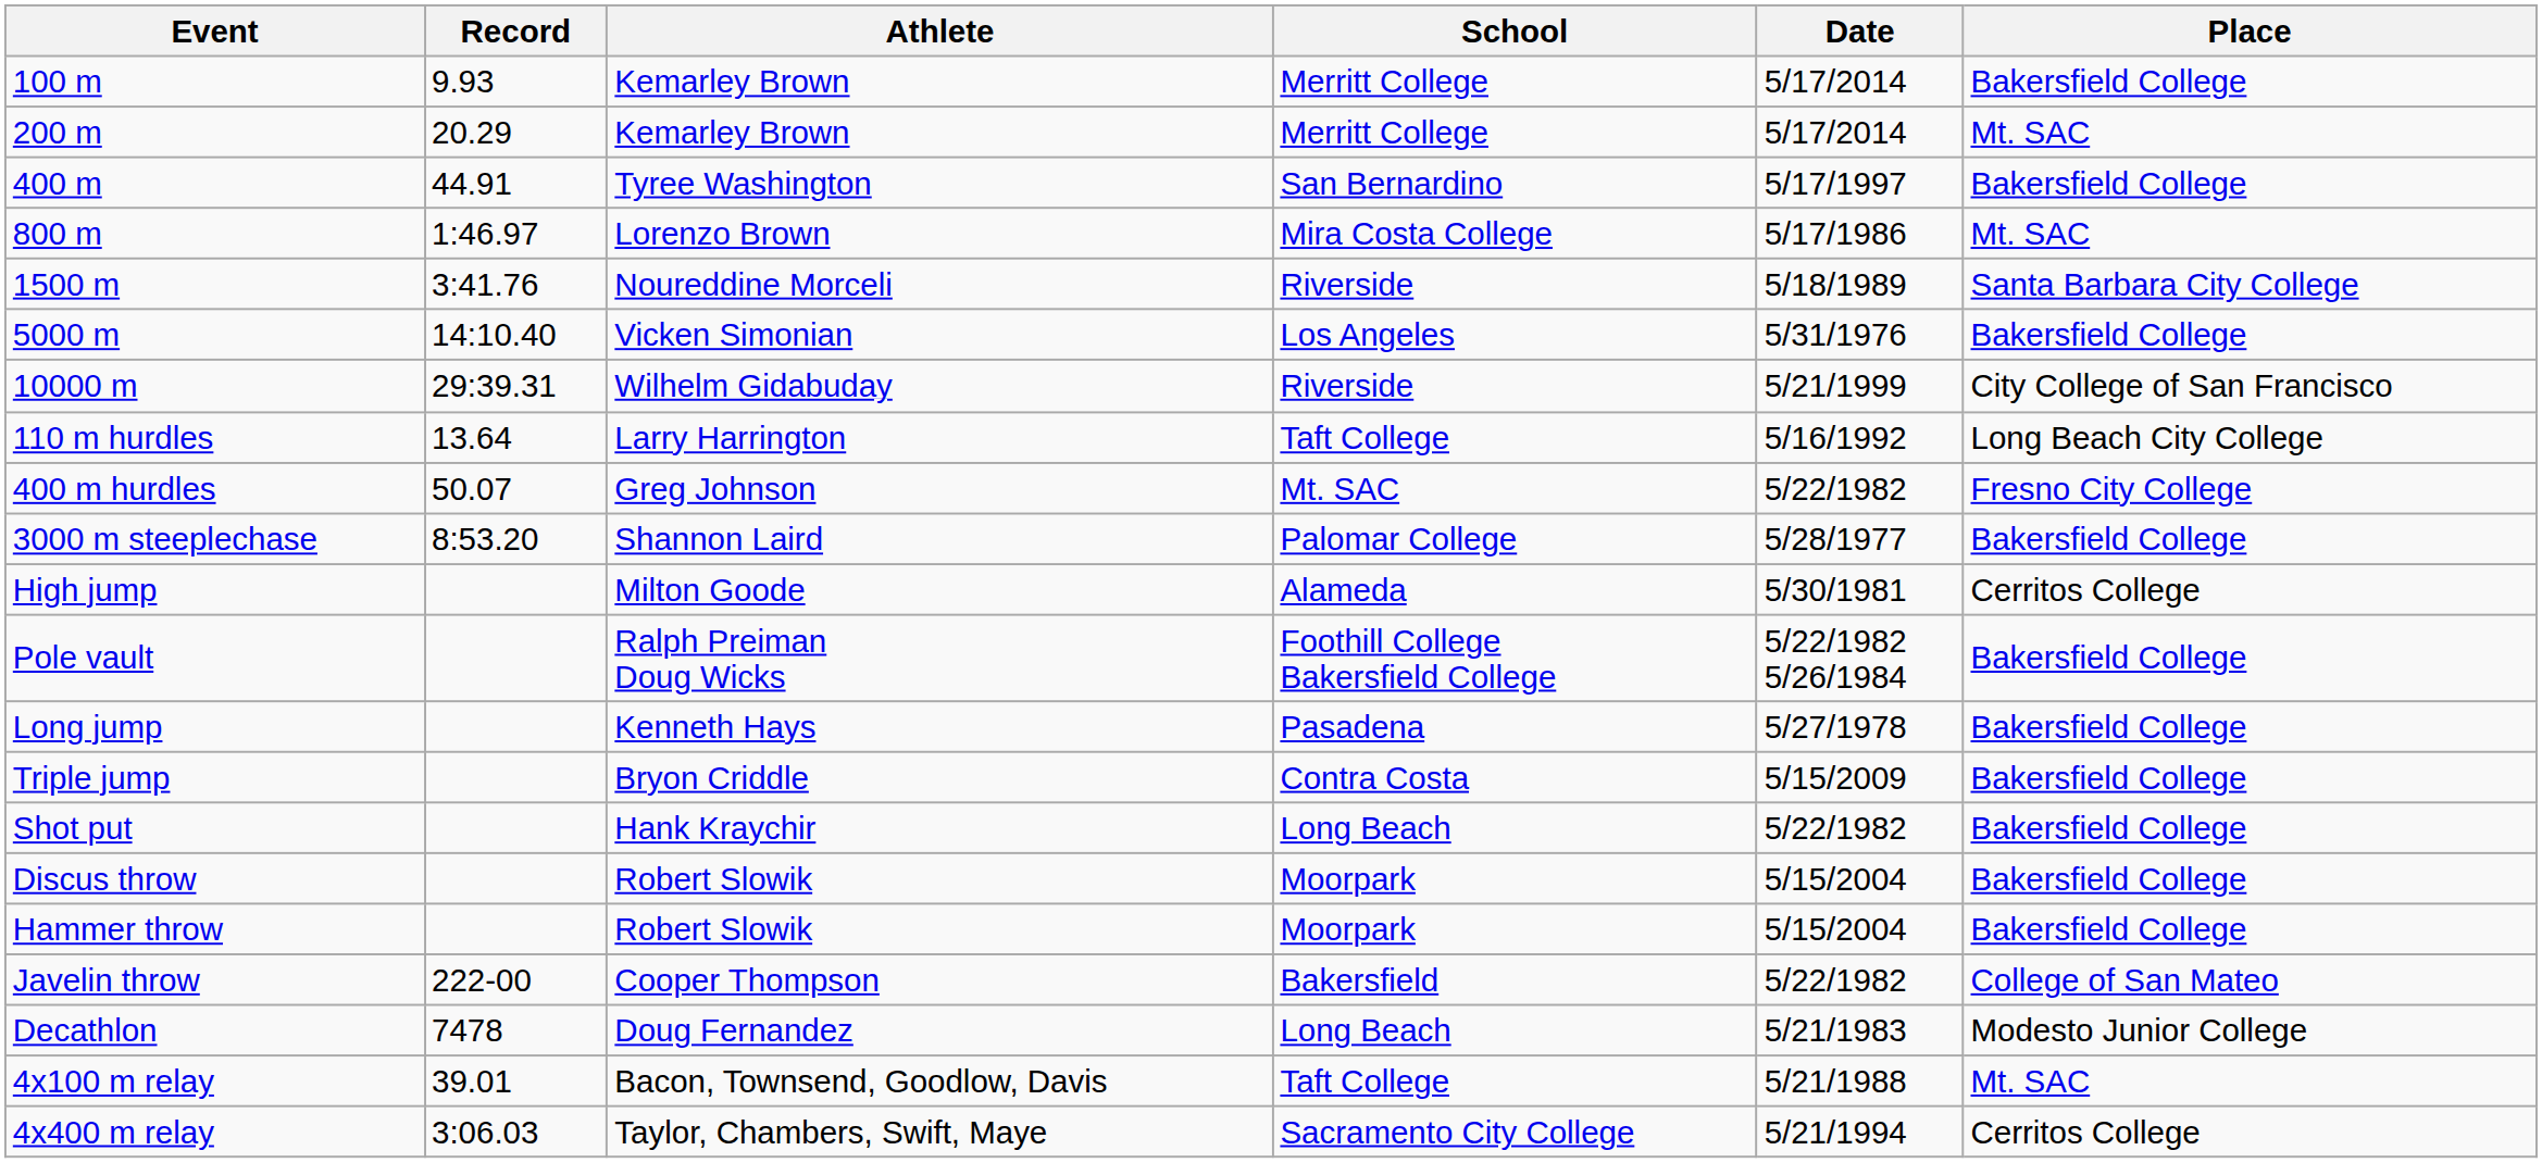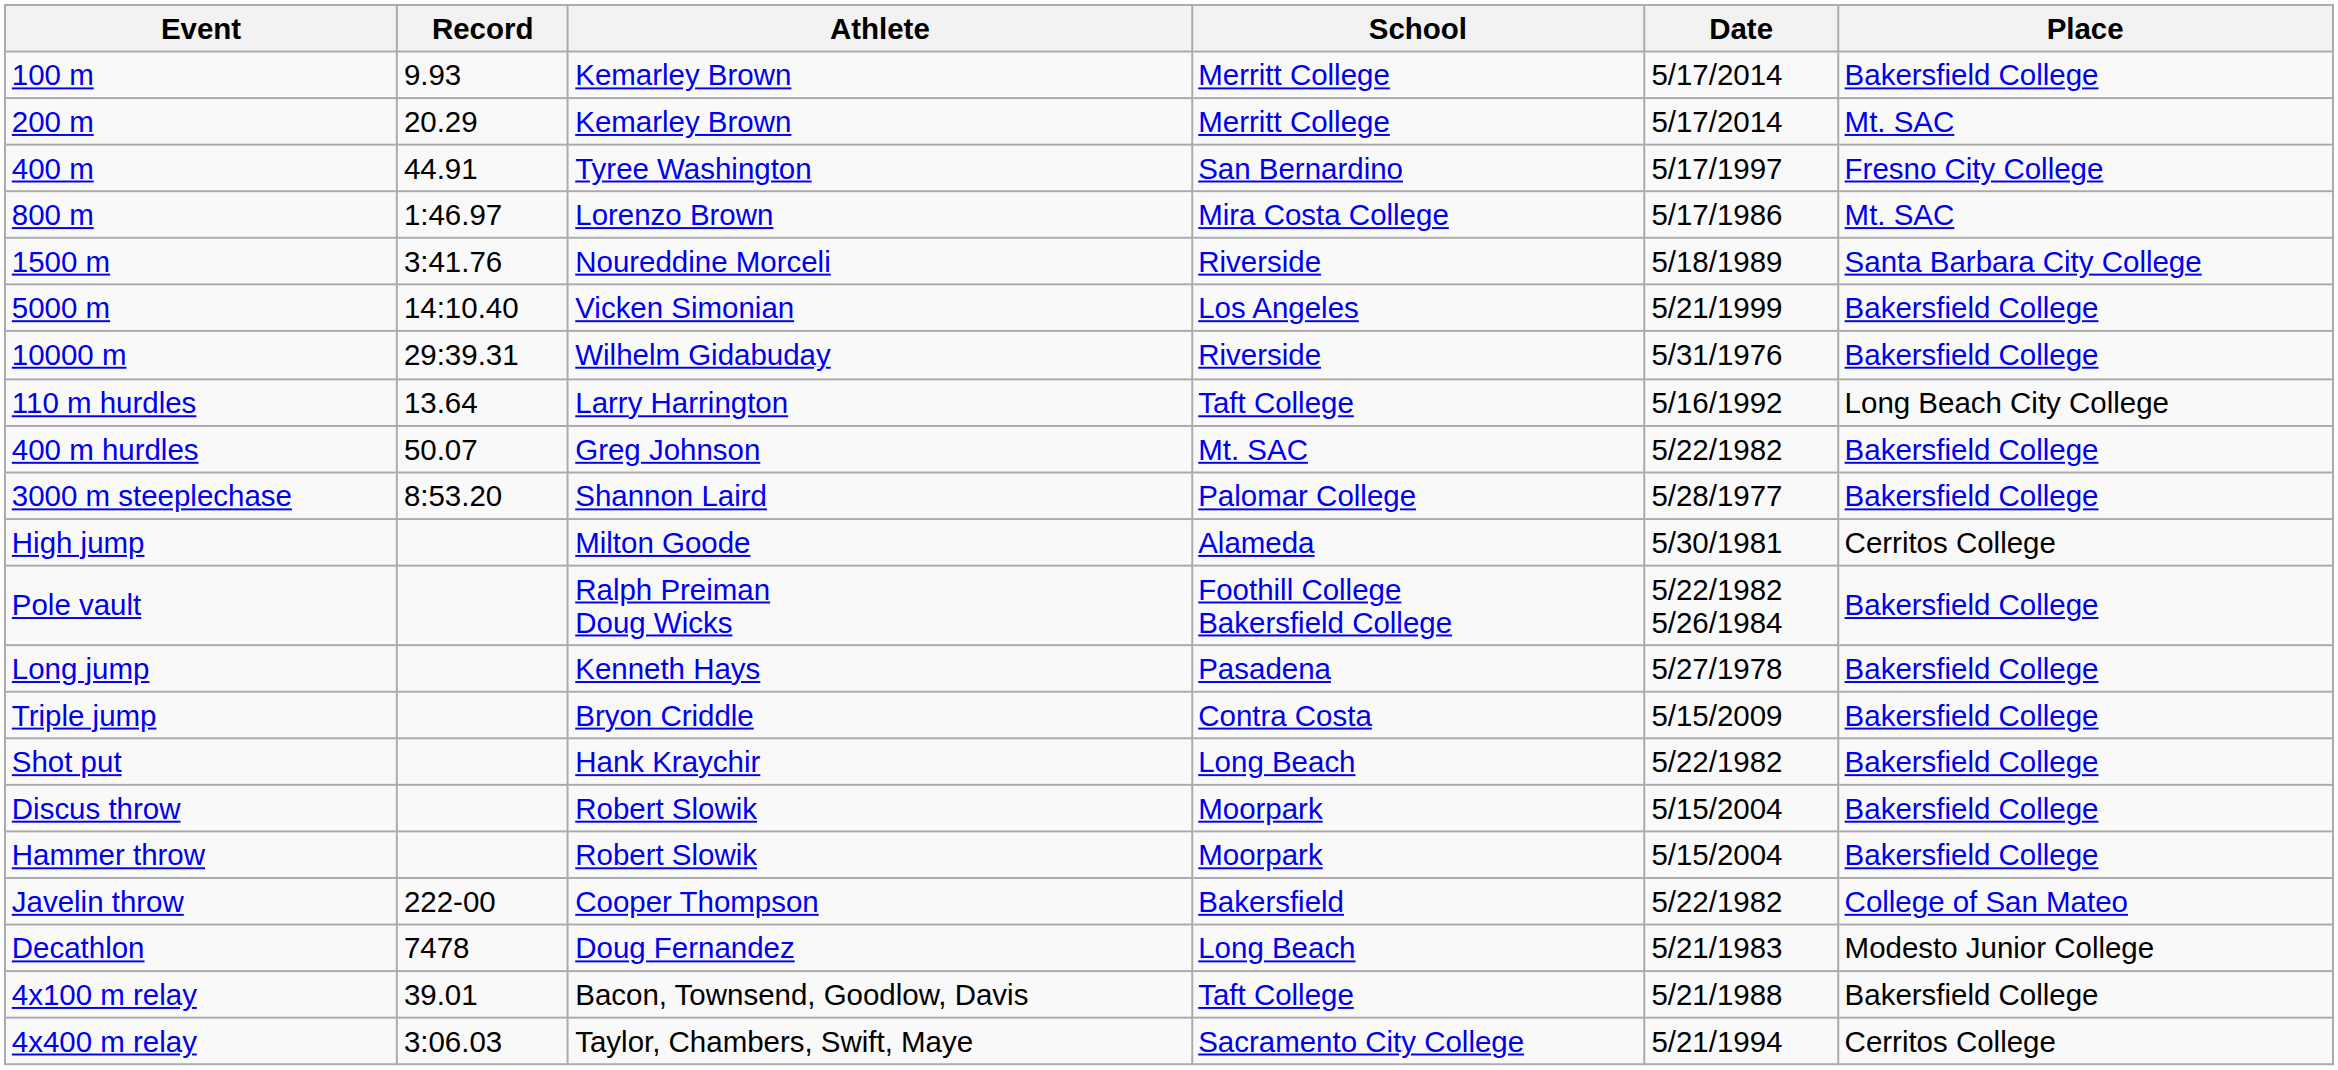400 m | Place: Bakersfield College -> Fresno City College
5000 m | Date: 5/31/1976 -> 5/21/1999
10000 m | Date: 5/21/1999 -> 5/31/1976
10000 m | Place: City College of San Francisco -> Bakersfield College
400 m hurdles | Place: Fresno City College -> Bakersfield College
4x100 m relay | Place: Mt. SAC -> Bakersfield College
